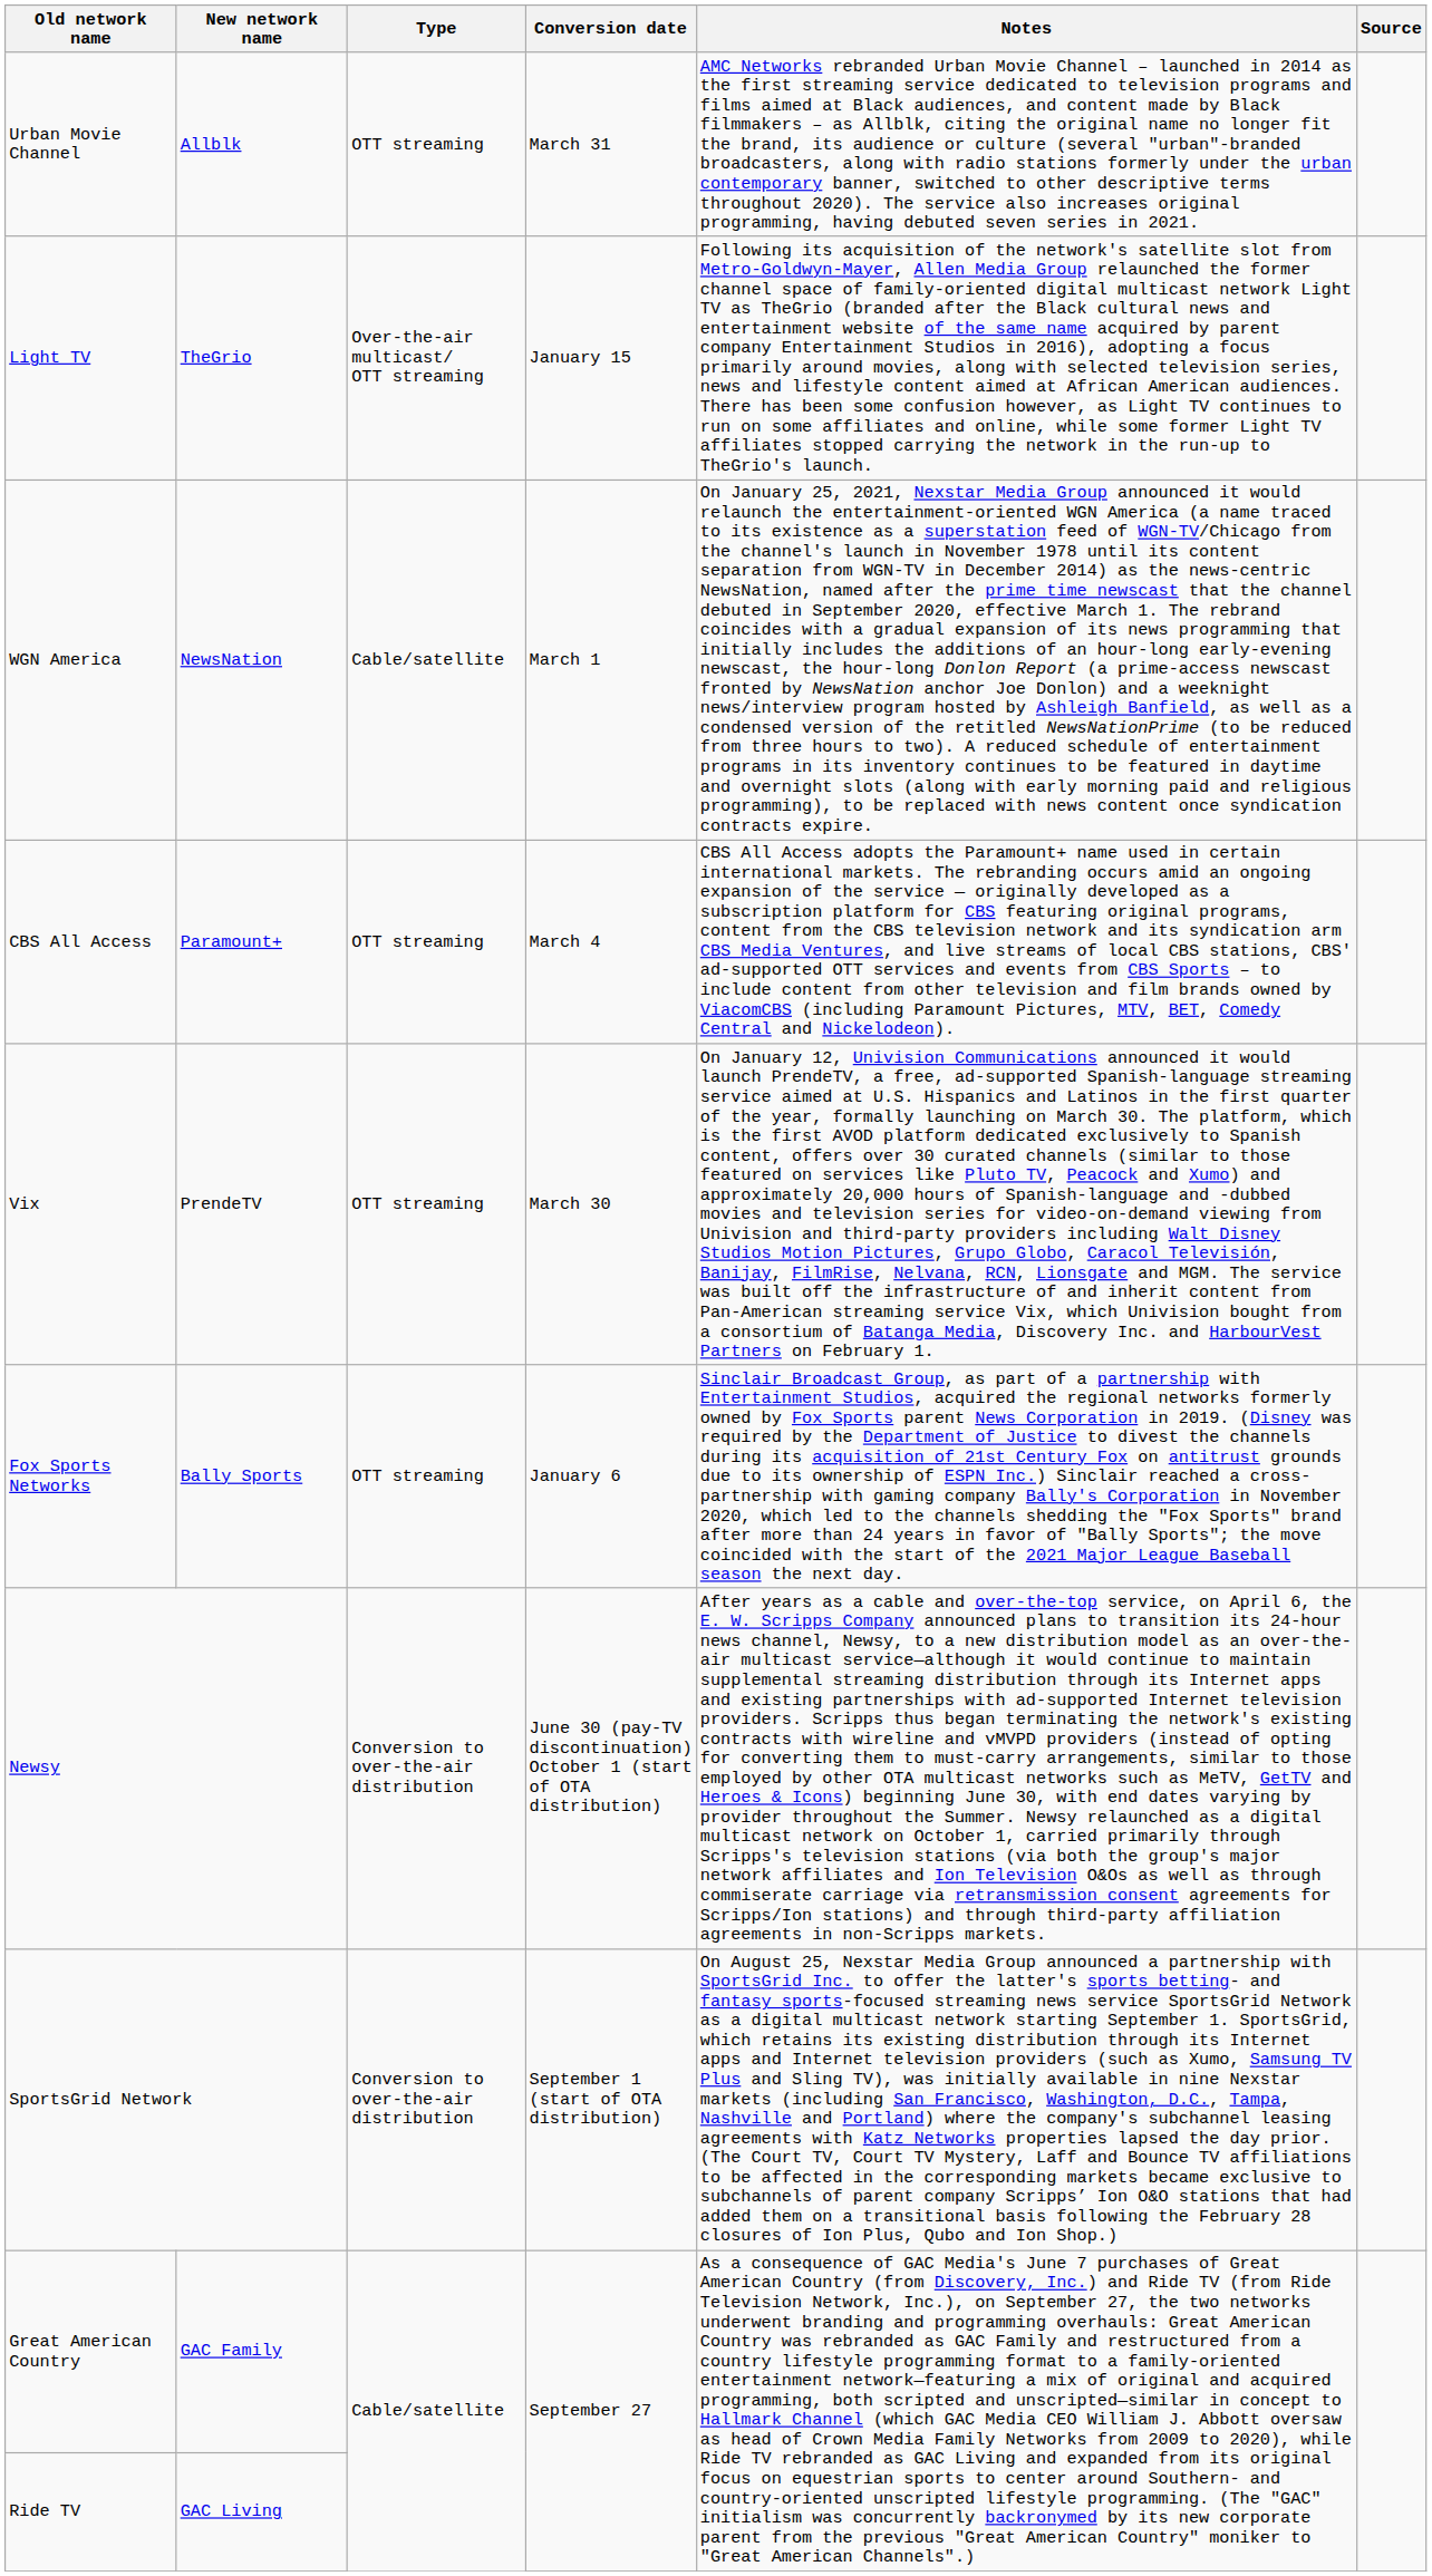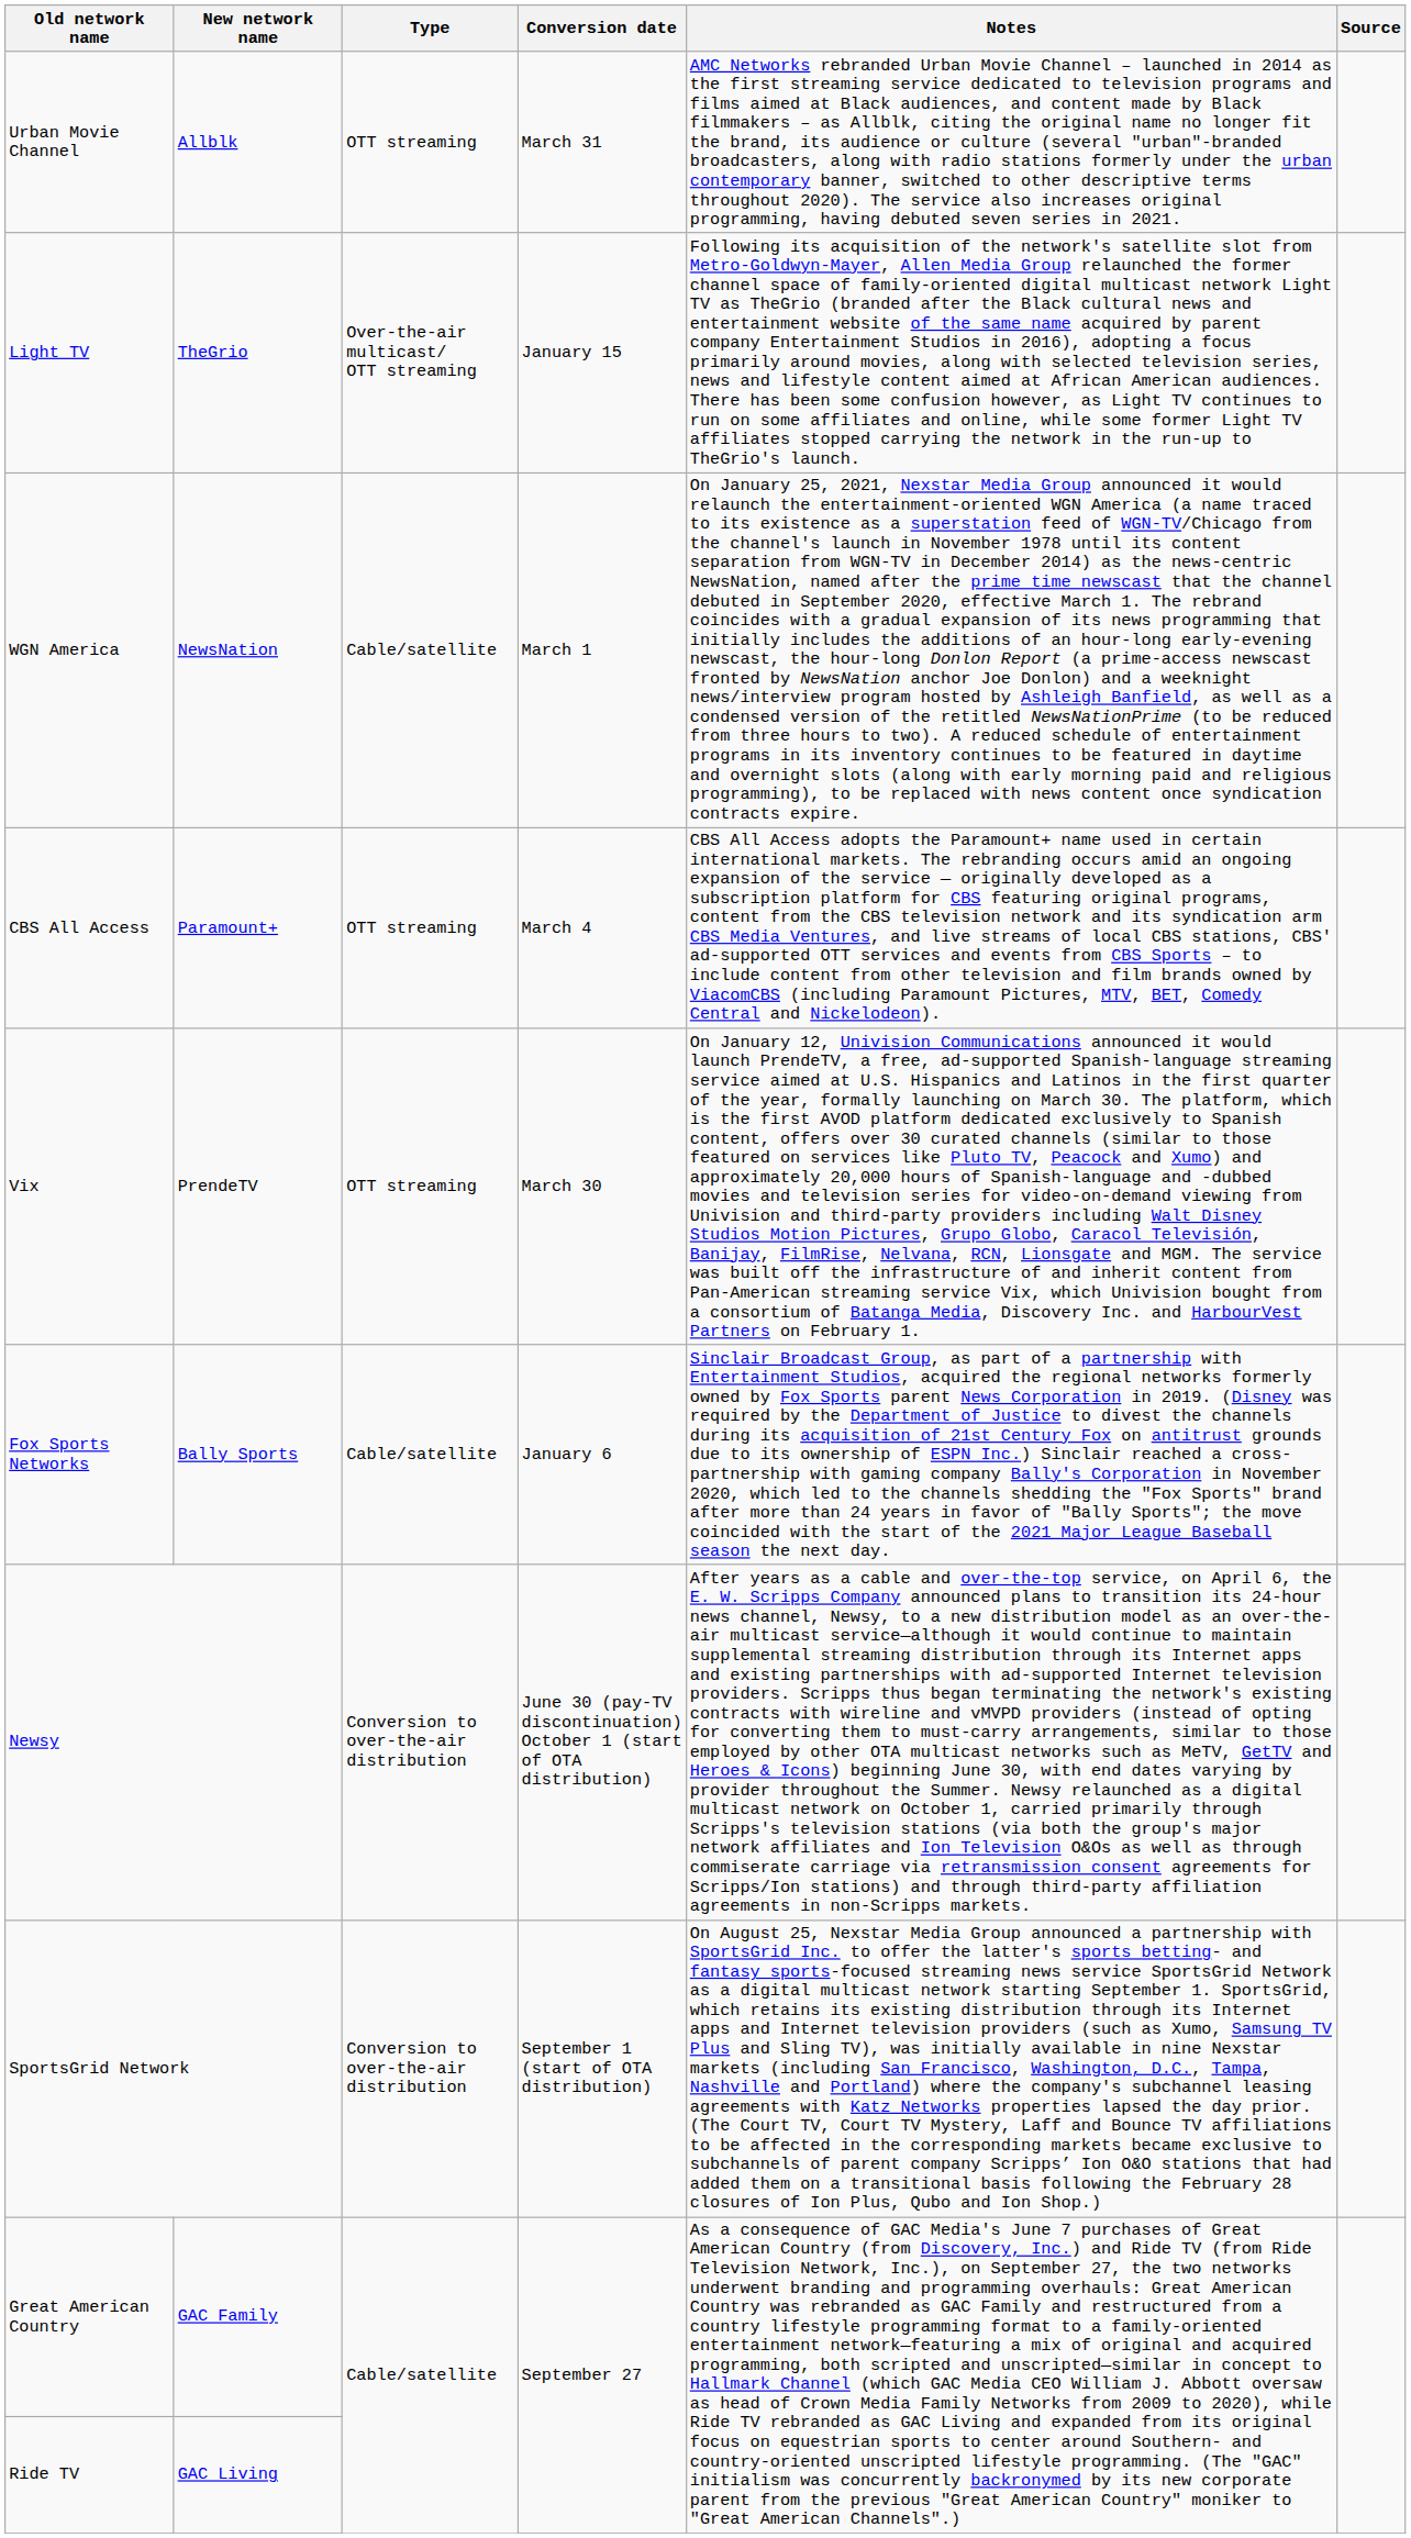Fox Sports Networks | Type: OTT streaming -> Cable/satellite
